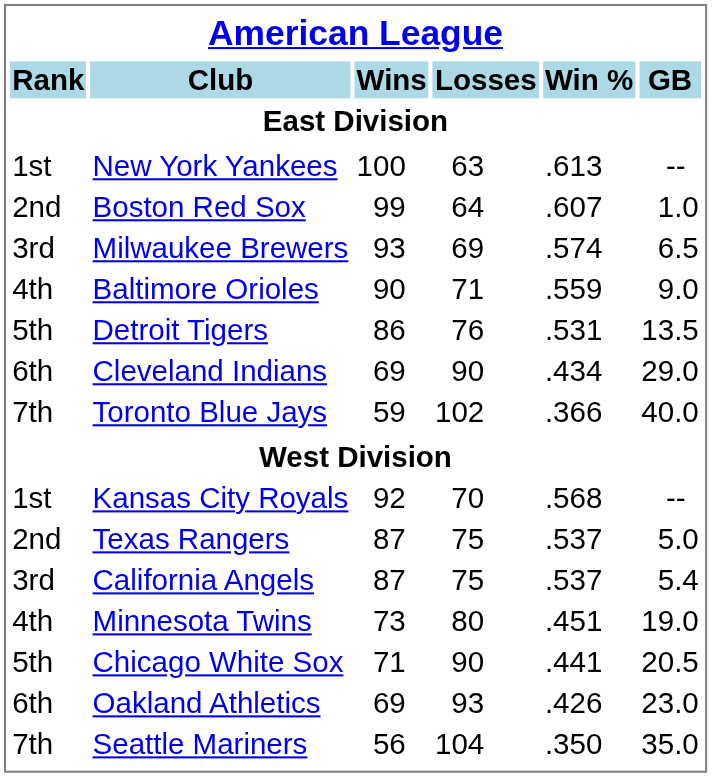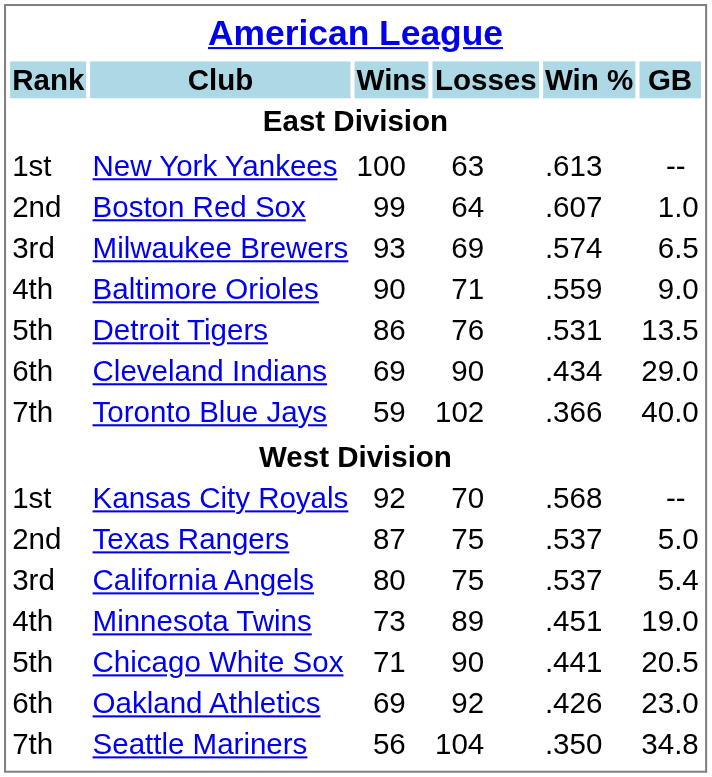California Angels | Wins: 87 -> 80
Minnesota Twins | Losses: 80 -> 89
Oakland Athletics | Losses: 93 -> 92
Seattle Mariners | GB: 35.0 -> 34.8
